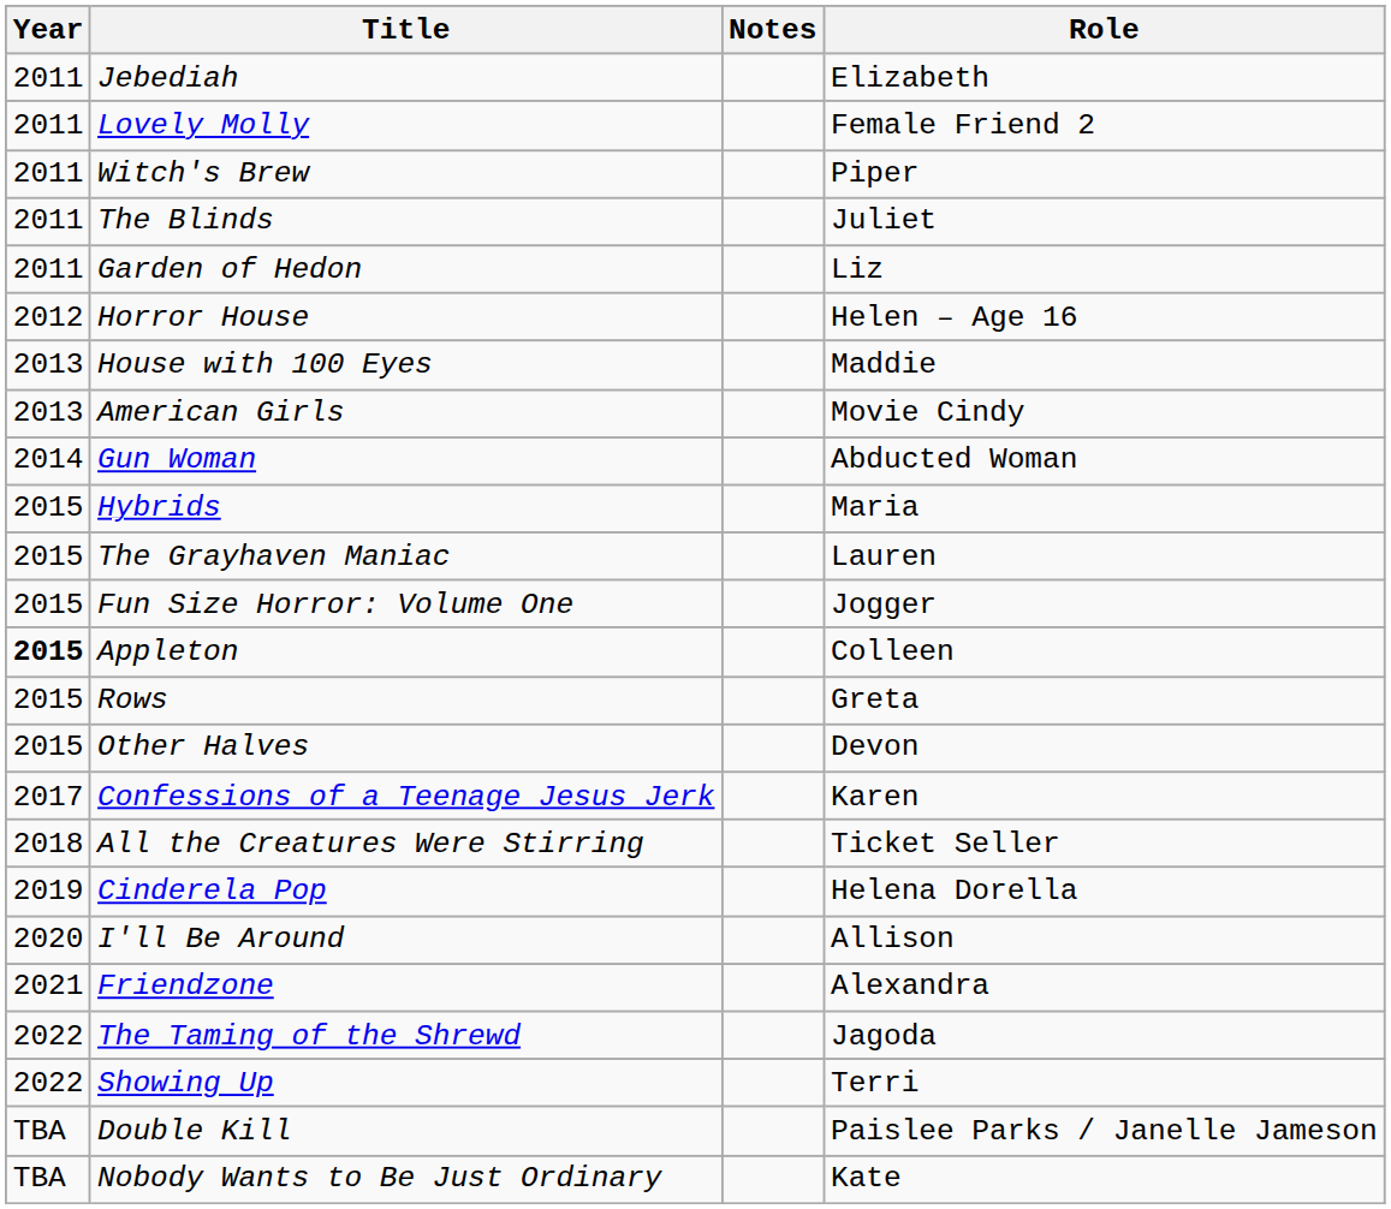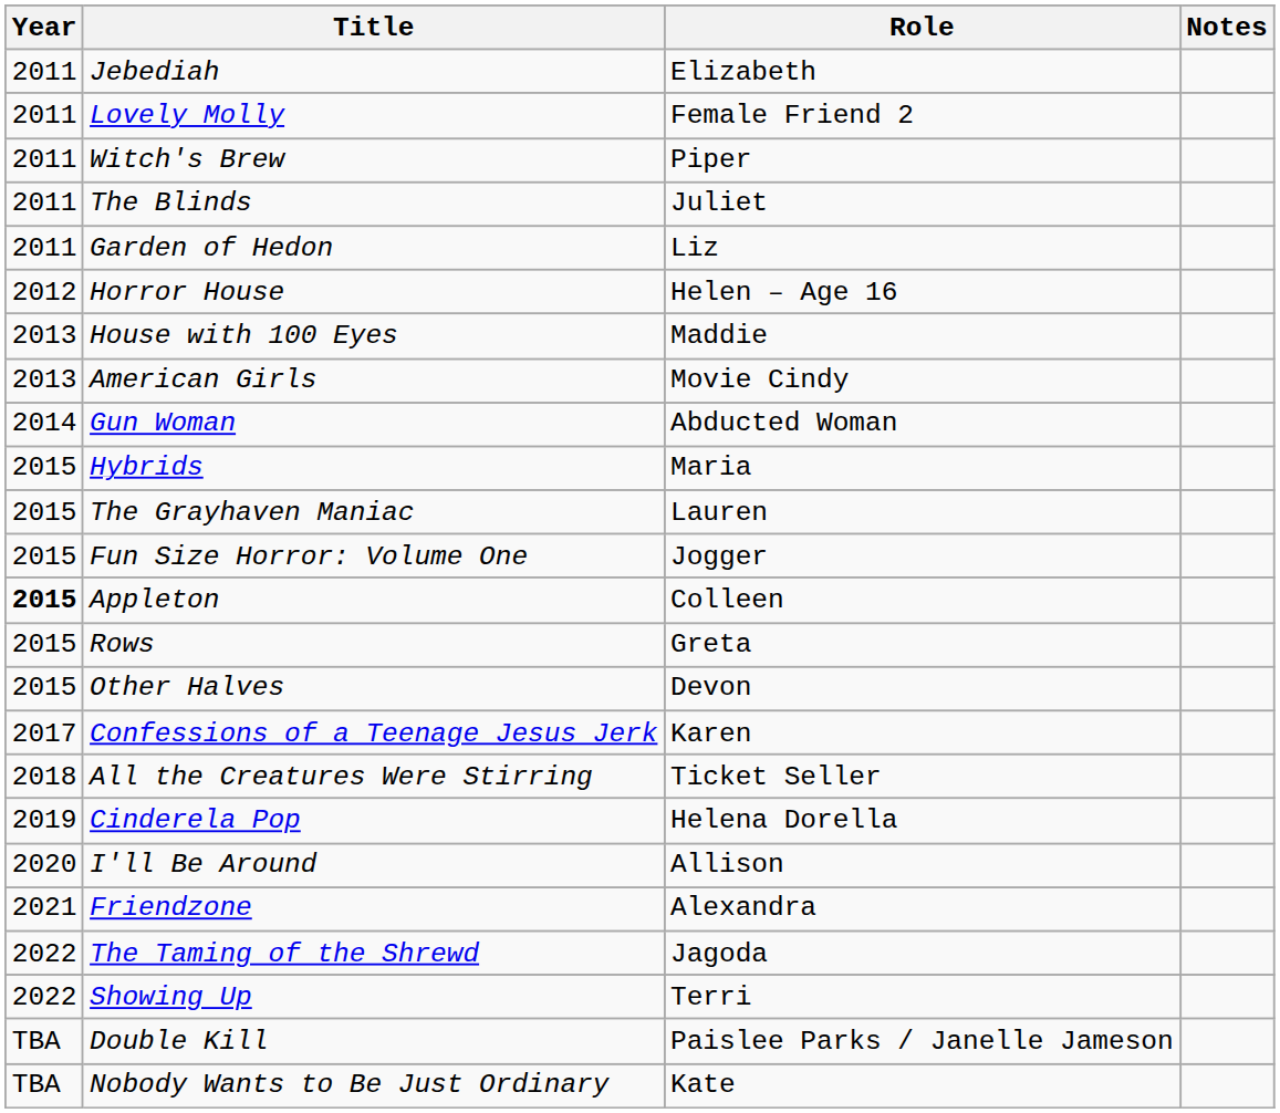columns swapped: Role <-> Notes
